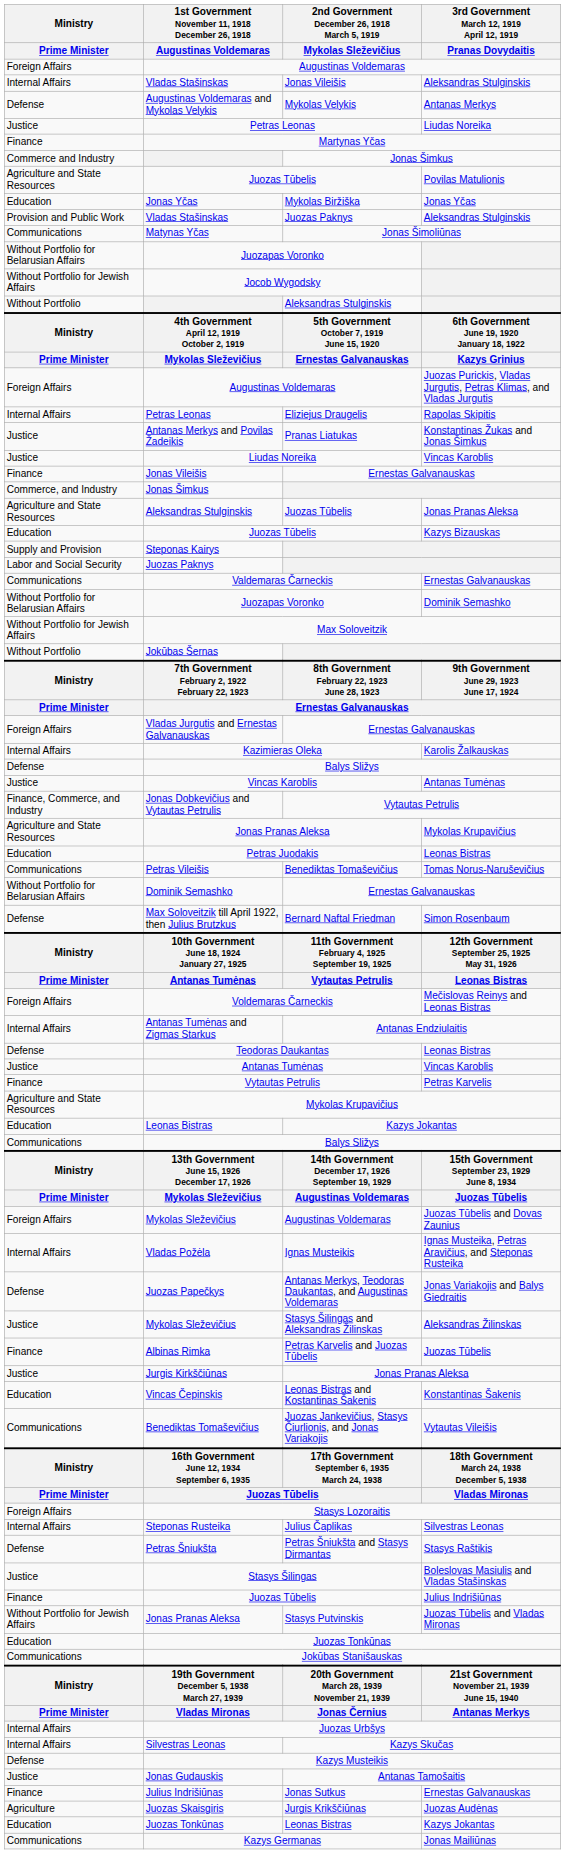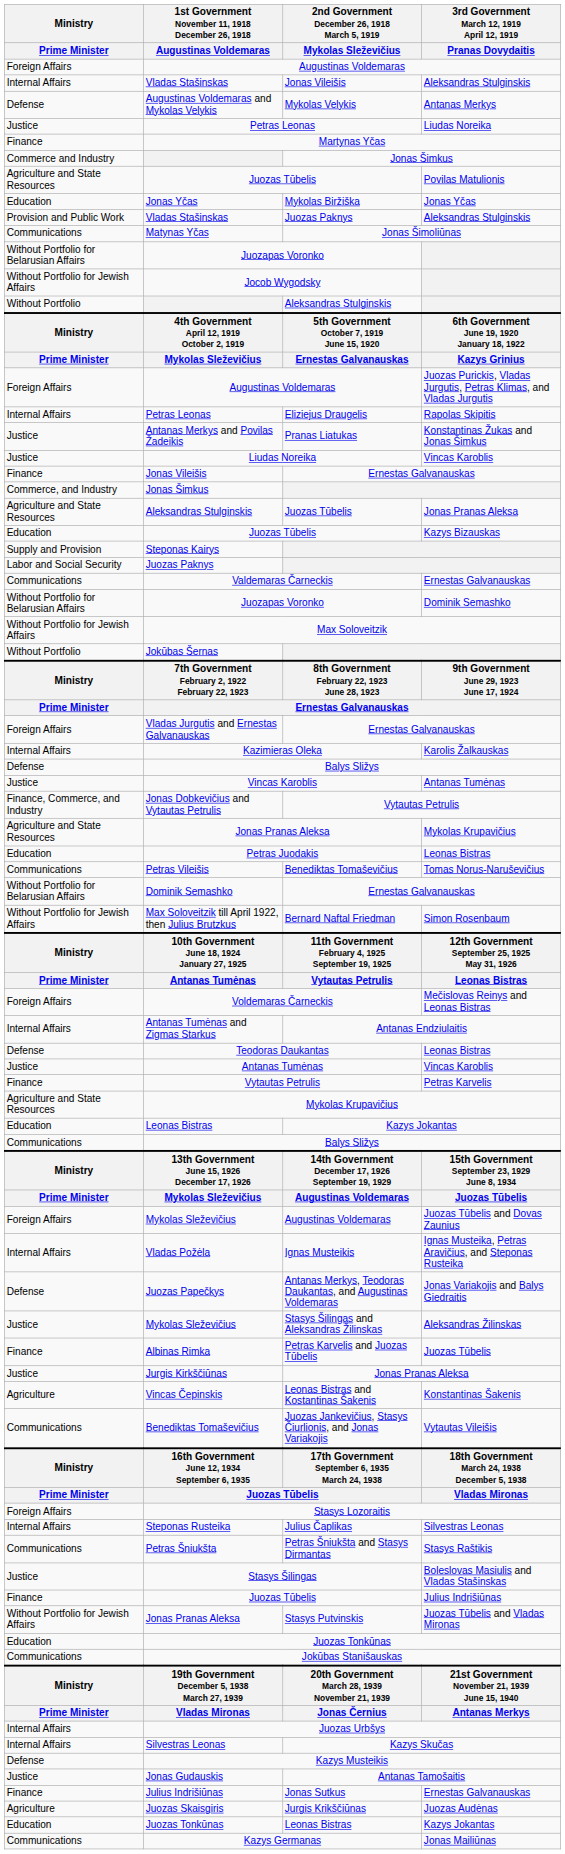Max Soloveitzik till April 1922, then Julius Brutzkus | Ministry / Prime Minister: Defense -> Without Portfolio for Jewish Affairs
Vincas Čepinskis | Ministry / Prime Minister: Education -> Agriculture
Petras Šniukšta | Ministry / Prime Minister: Defense -> Communications
